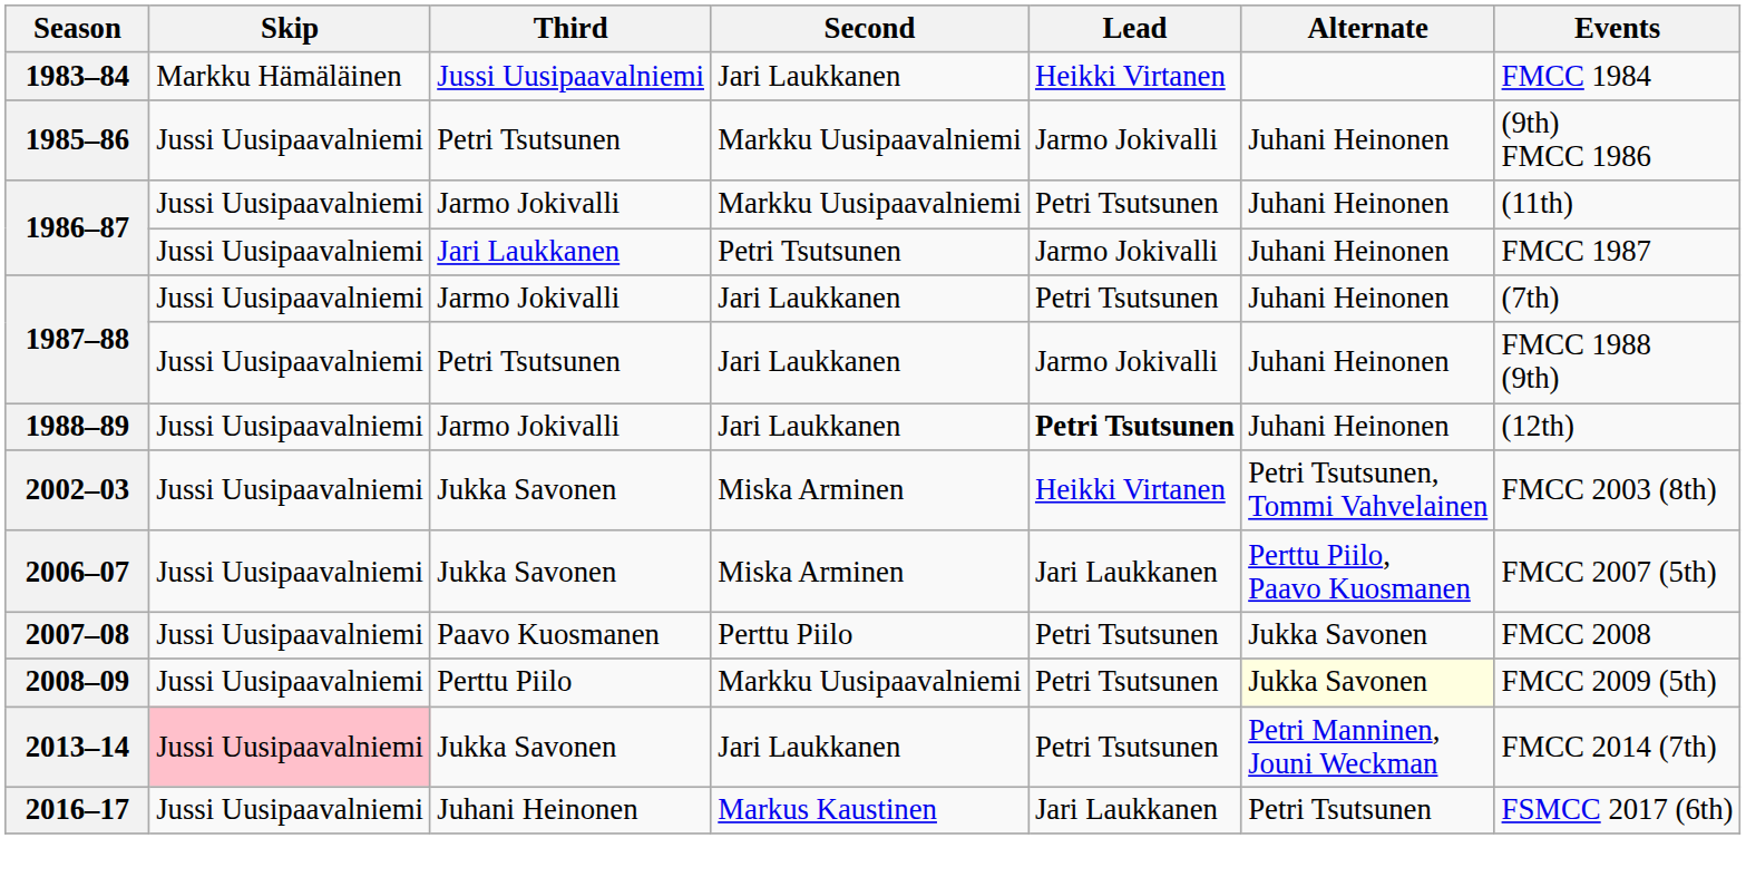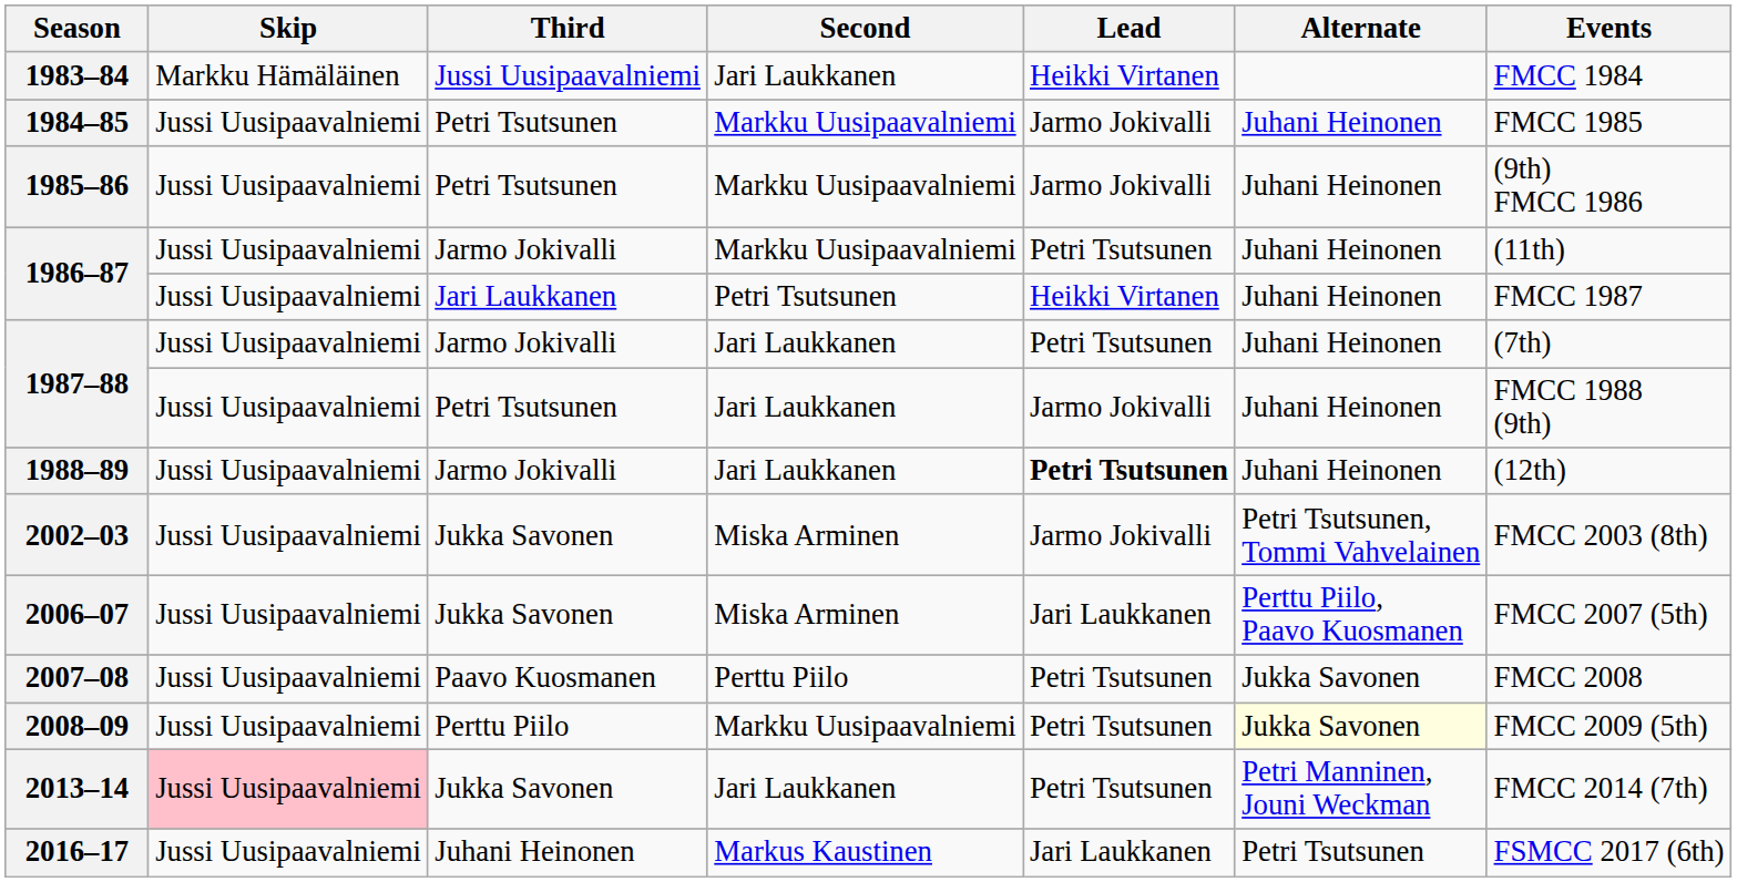+ row: 1984–85 | Jussi Uusipaavalniemi | Petri Tsutsunen | Markku Uusipaavalniemi | Jarmo Jokivalli | Juhani Heinonen | FMCC 1985
1986–87 / Jari Laukkanen | Lead: Jarmo Jokivalli -> Heikki Virtanen
2002–03 | Lead: Heikki Virtanen -> Jarmo Jokivalli
